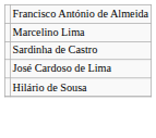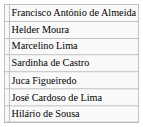+ row: Helder Moura
+ row: Juca Figueiredo
